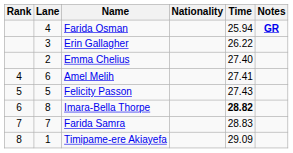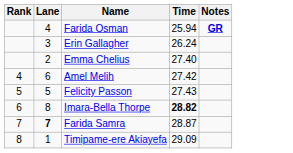- column: Nationality
Erin Gallagher | Time: 26.22 -> 26.24
Amel Melih | Time: 27.41 -> 27.42
Farida Samra | Lane: normal -> bold
Farida Samra | Time: 28.83 -> 28.87
